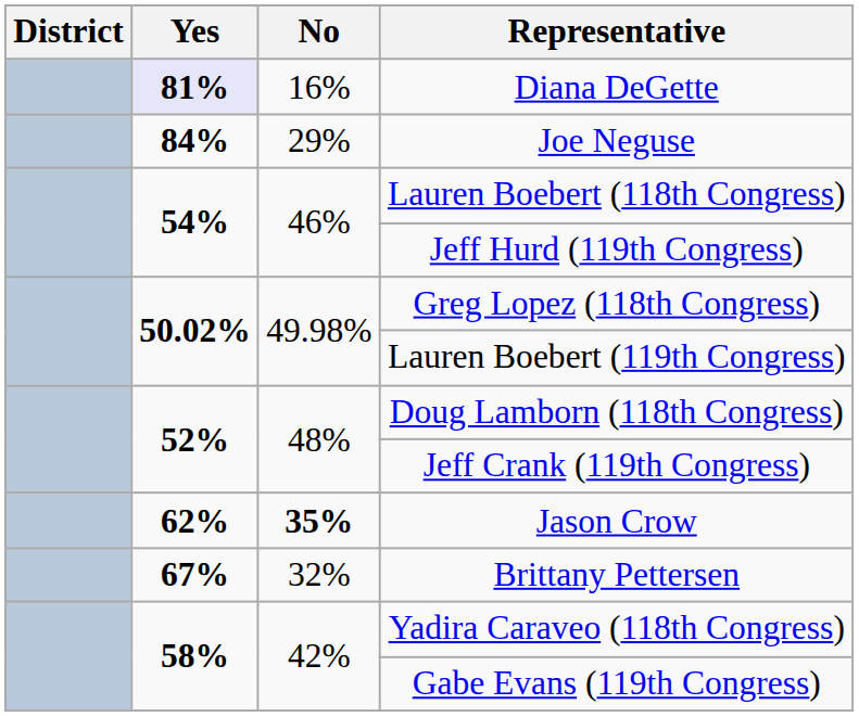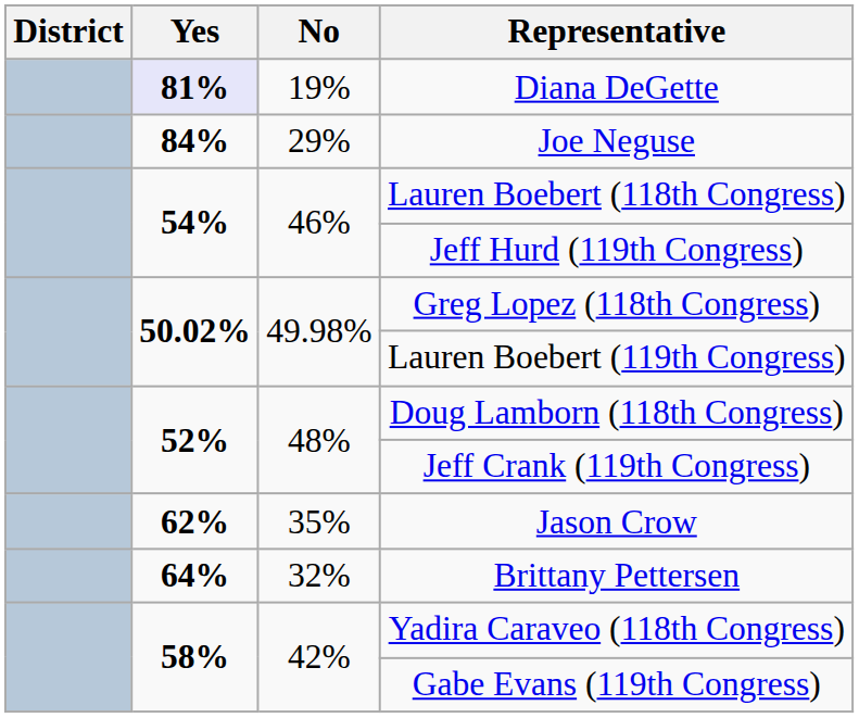Diana DeGette | No: 16% -> 19%
Jason Crow | No: bold -> normal
Brittany Pettersen | Yes: 67% -> 64%
